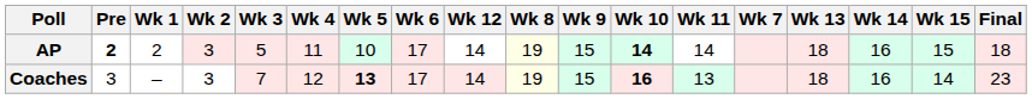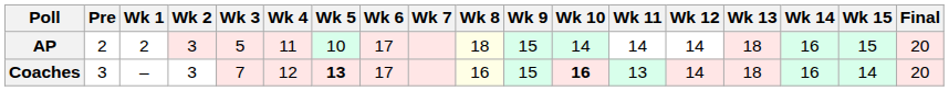columns swapped: Wk 7 <-> Wk 12
AP | Pre: bold -> normal
AP | Wk 8: 19 -> 18
AP | Wk 10: bold -> normal
AP | Final: 18 -> 20
Coaches | Wk 8: 19 -> 16
Coaches | Final: 23 -> 20
